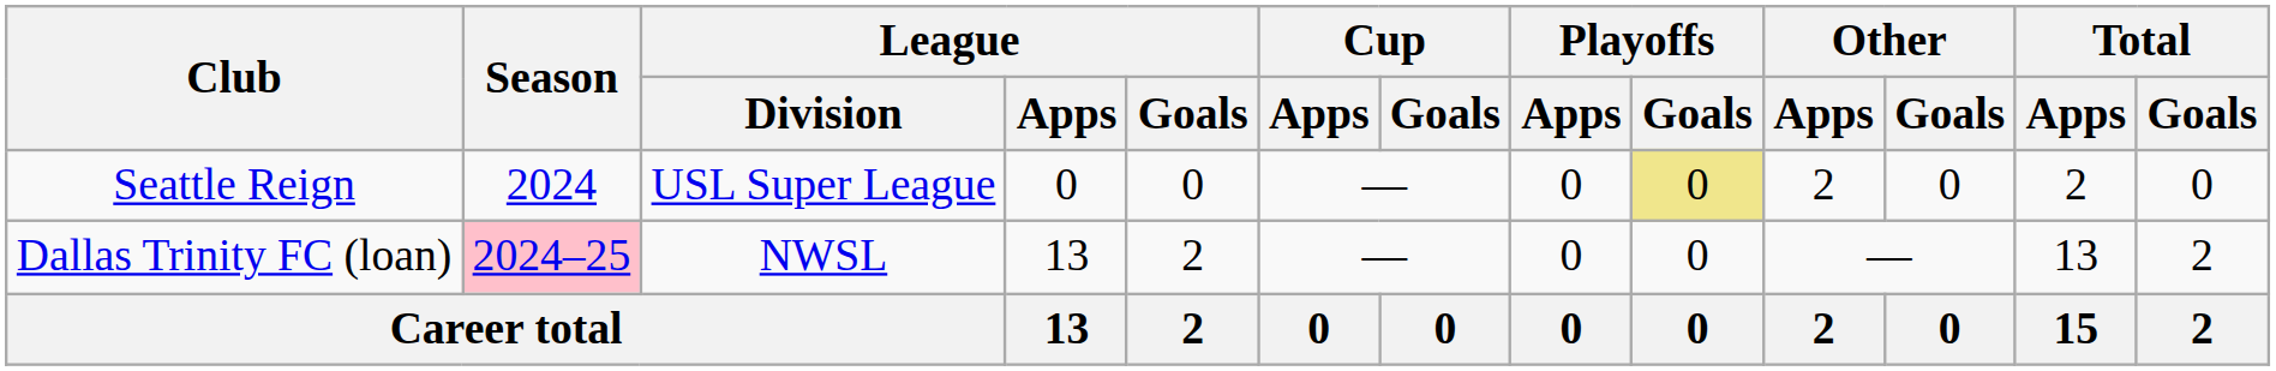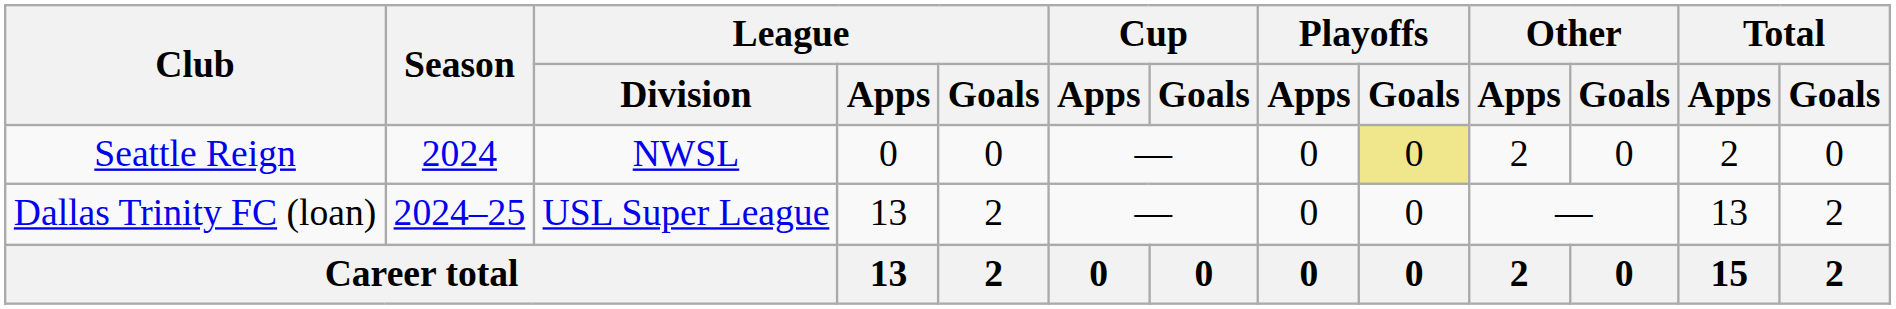Seattle Reign | League / Division: USL Super League -> NWSL
Dallas Trinity FC (loan) | Season: pink background -> no background
Dallas Trinity FC (loan) | League / Division: NWSL -> USL Super League
